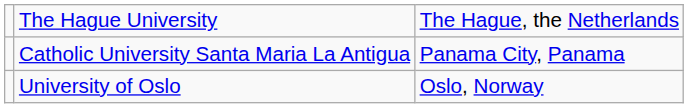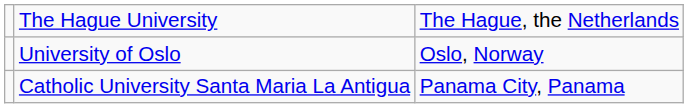rows swapped: University of Oslo <-> Catholic University Santa Maria La Antigua
